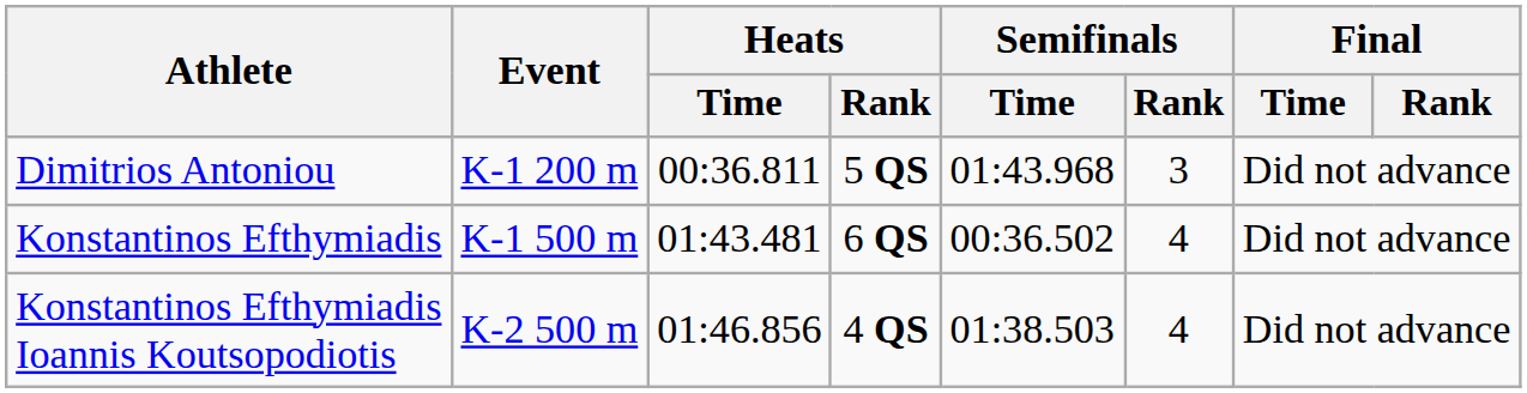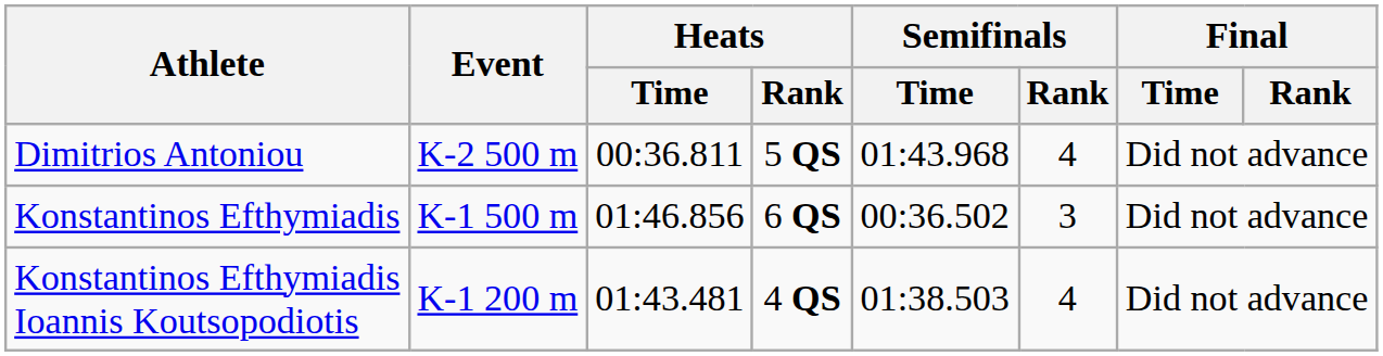Dimitrios Antoniou | Event: K-1 200 m -> K-2 500 m
Dimitrios Antoniou | Semifinals / Rank: 3 -> 4
Konstantinos Efthymiadis | Heats / Time: 01:43.481 -> 01:46.856
Konstantinos Efthymiadis | Semifinals / Rank: 4 -> 3
Konstantinos Efthymiadis Ioannis Koutsopodiotis | Event: K-2 500 m -> K-1 200 m
Konstantinos Efthymiadis Ioannis Koutsopodiotis | Heats / Time: 01:46.856 -> 01:43.481
